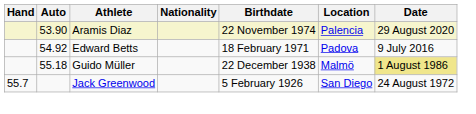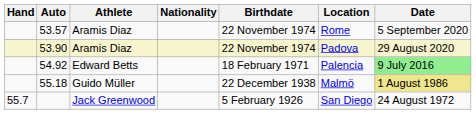+ row: 53.57 | Aramis Diaz | 22 November 1974 | Rome | 5 September 2020
53.90 | Location: Palencia -> Padova
54.92 | Location: Padova -> Palencia
54.92 | Date: no background -> lightgreen background
